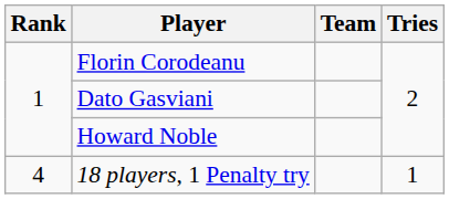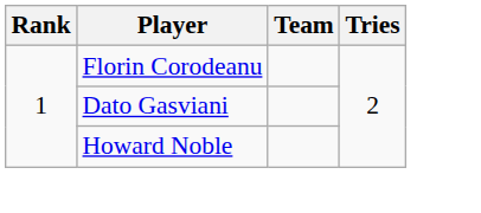- row: 4 | 18 players, 1 Penalty try | 1
